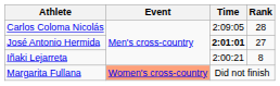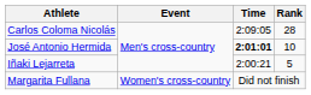José Antonio Hermida | Rank: 27 -> 10
Iñaki Lejarreta | Rank: 8 -> 5
Margarita Fullana | Event: lightsalmon background -> no background
